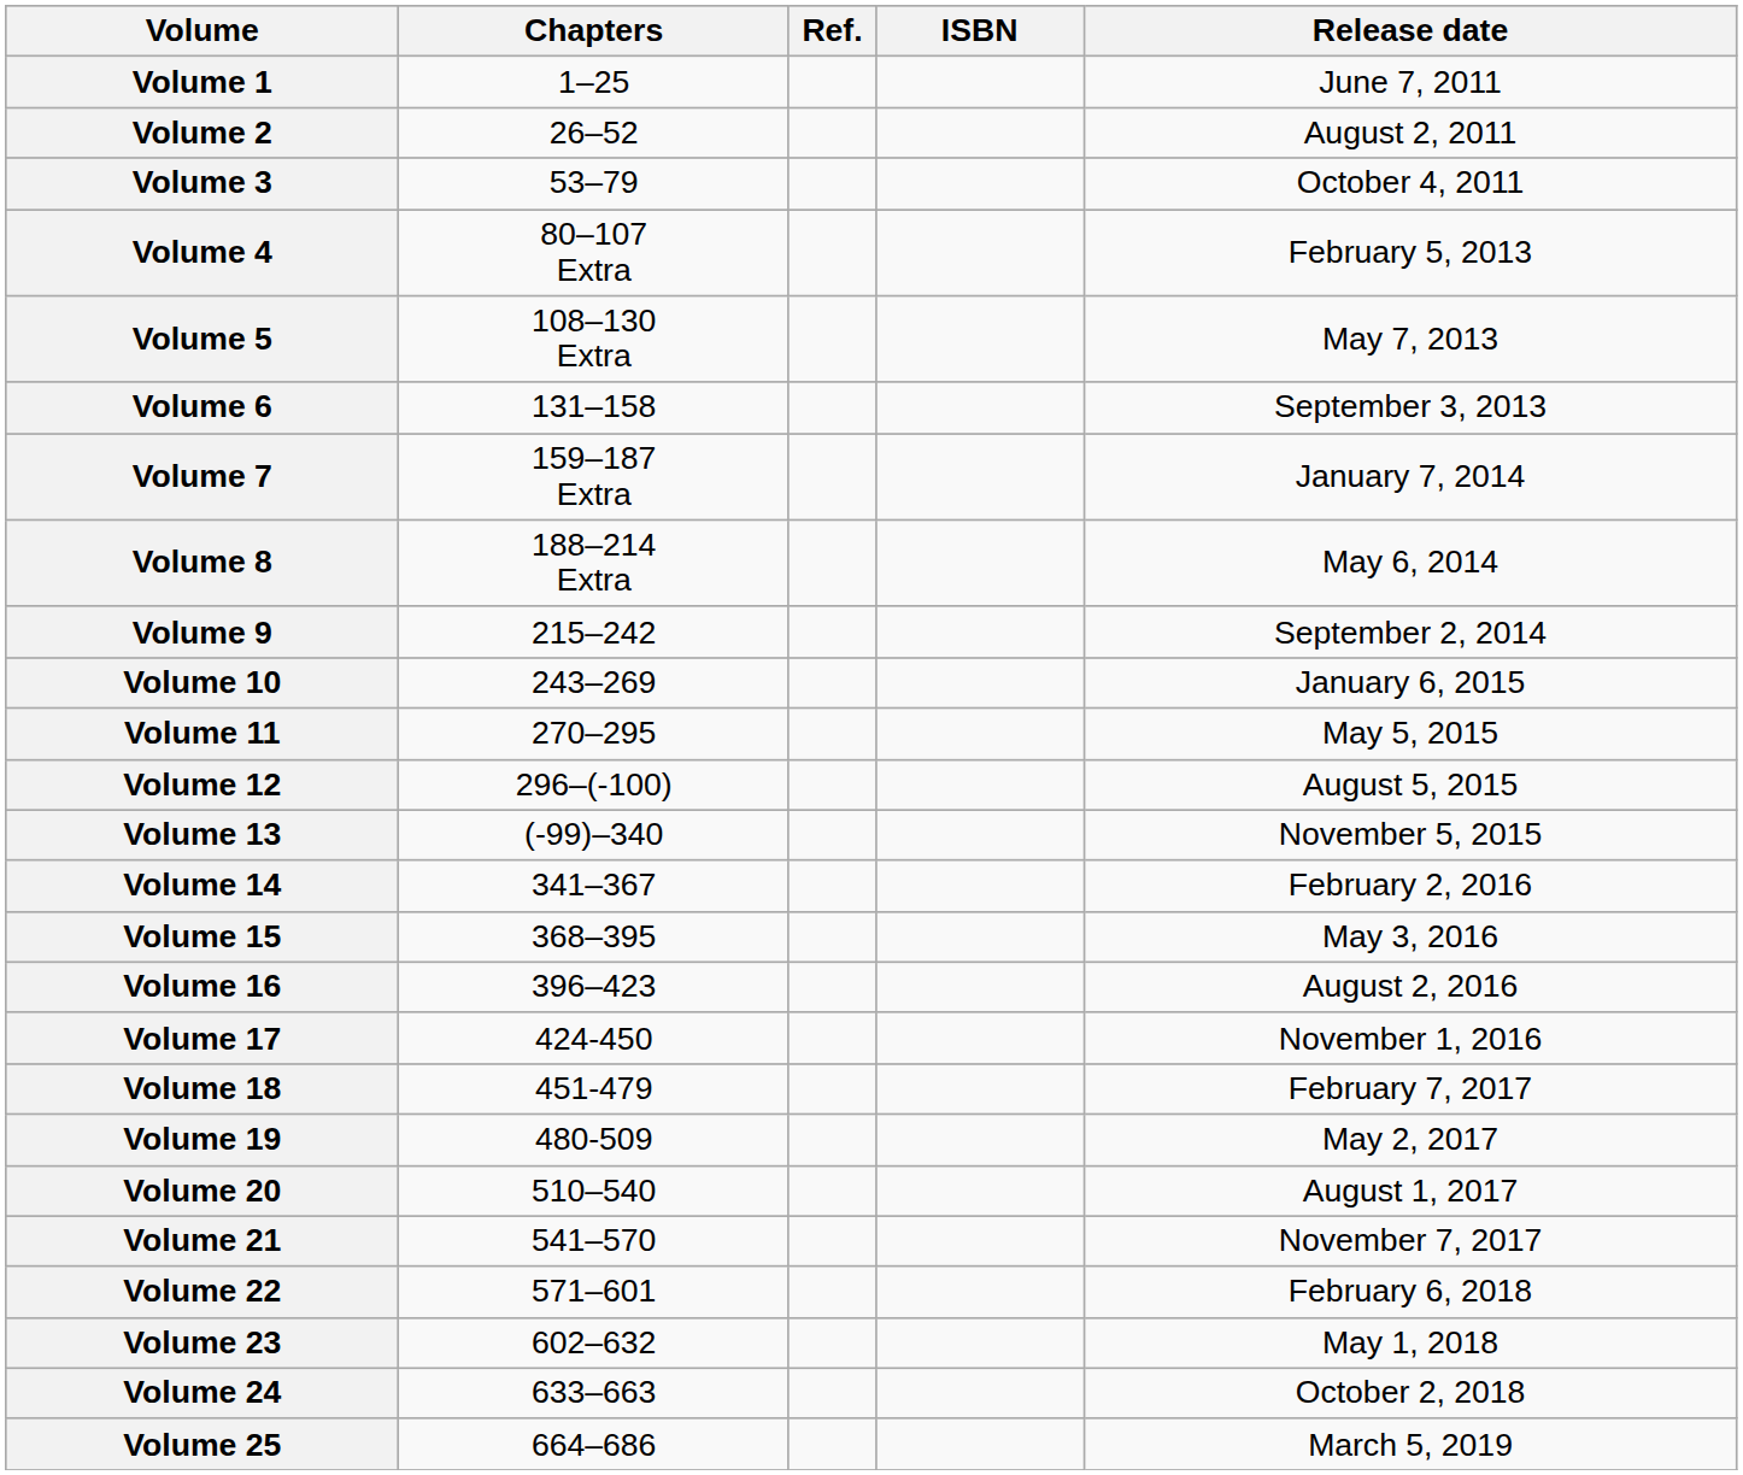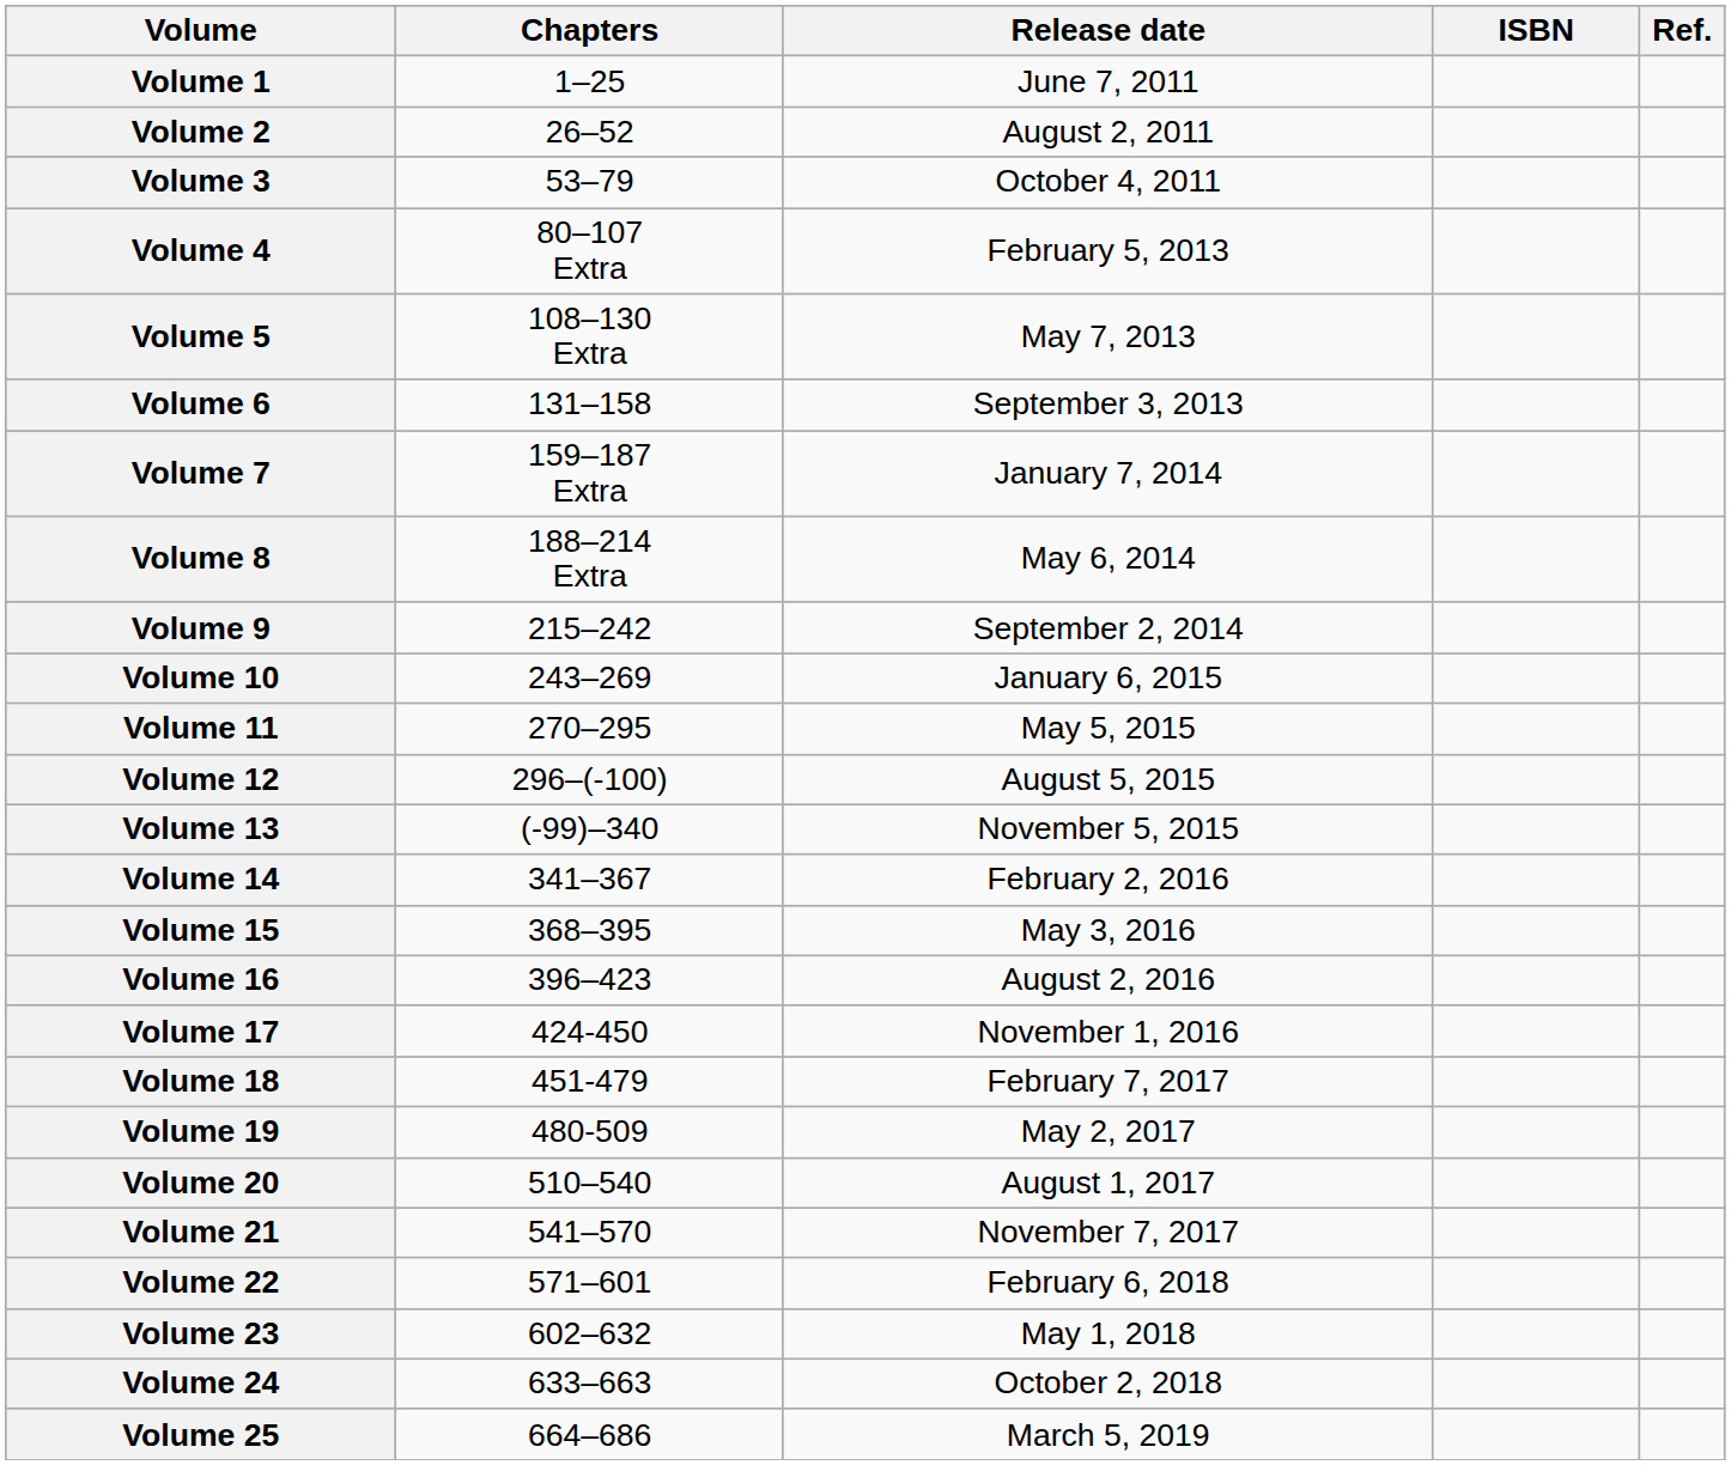columns swapped: Release date <-> Ref.
